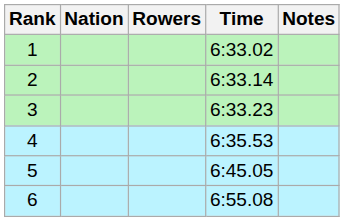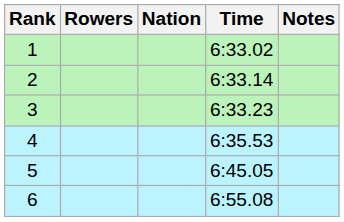columns swapped: Rowers <-> Nation
